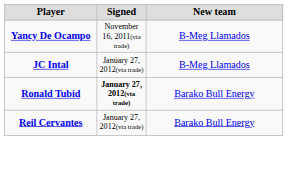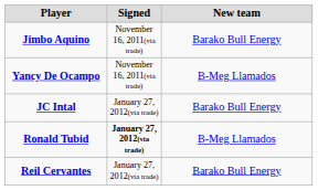+ row: Jimbo Aquino | November 16, 2011(via trade) | Barako Bull Energy
JC Intal | New team: B-Meg Llamados -> Barako Bull Energy
Ronald Tubid | New team: Barako Bull Energy -> B-Meg Llamados
